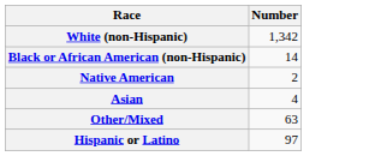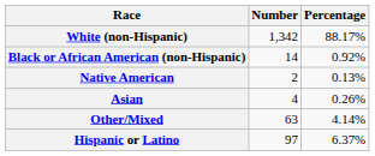+ column: Percentage | 88.17% | 0.92% | 0.13% | 0.26% | 4.14% | 6.37%
